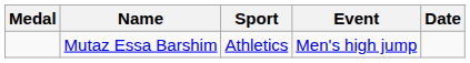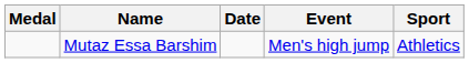columns swapped: Sport <-> Date
